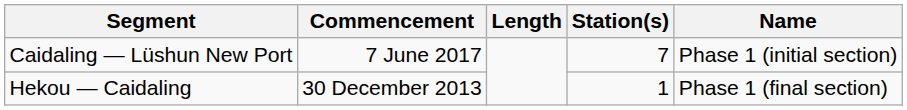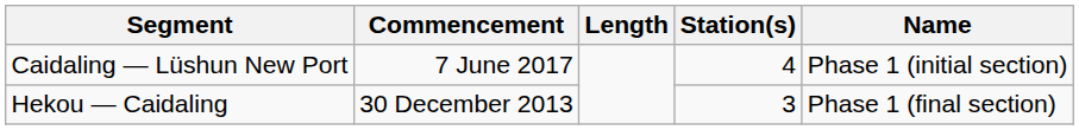Caidaling — Lüshun New Port | Station(s): 7 -> 4
Hekou — Caidaling | Station(s): 1 -> 3
